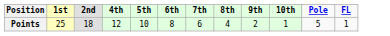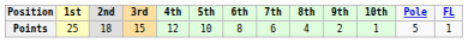+ column: 3rd | 15
